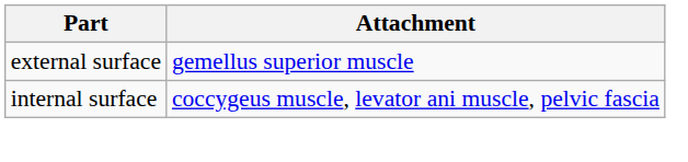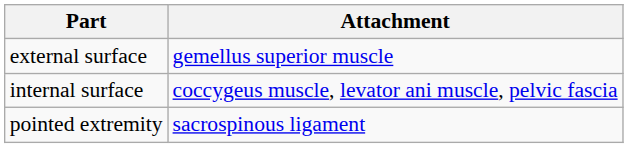+ row: pointed extremity | sacrospinous ligament
